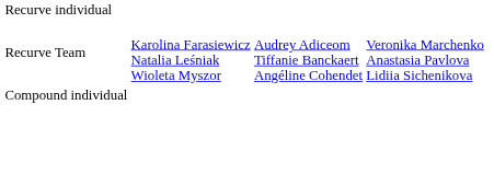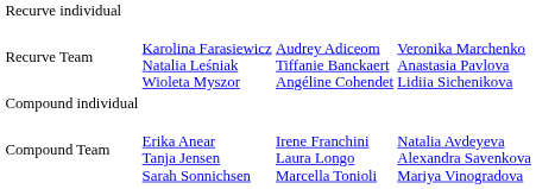+ row: Compound Team | Erika Anear Tanja Jensen Sarah Sonnichsen | Irene Franchini Laura Longo Marcella Tonioli | Natalia Avdeyeva Alexandra Savenkova Mariya Vinogradova
